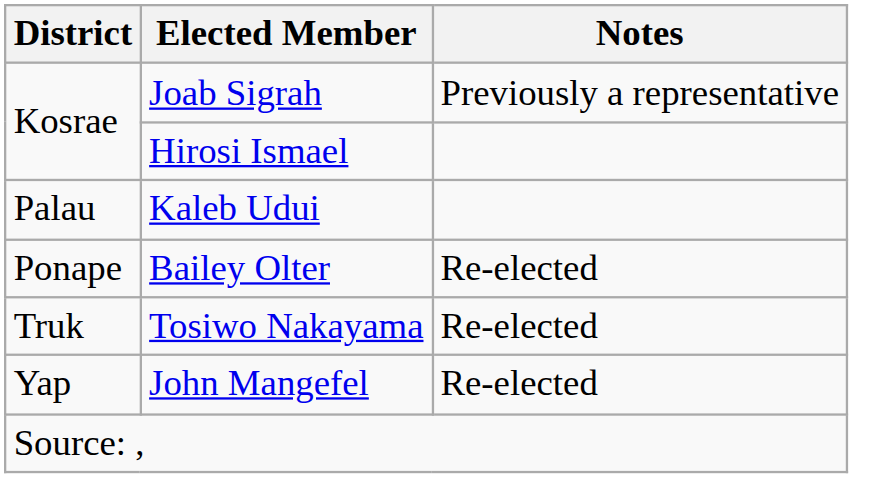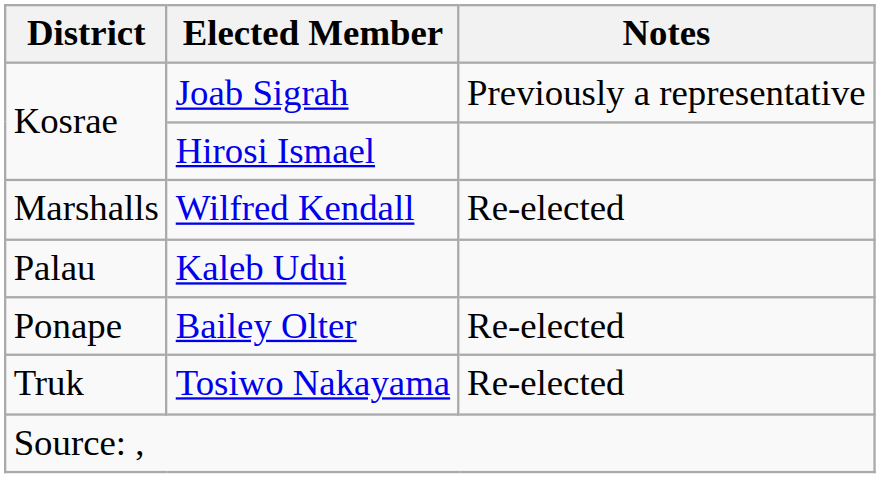+ row: Marshalls | Wilfred Kendall | Re-elected
- row: Yap | John Mangefel | Re-elected
